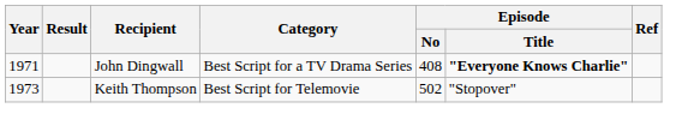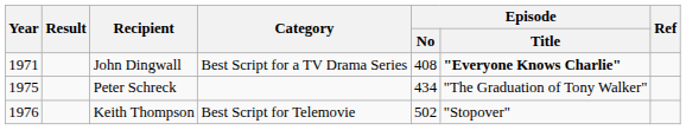+ row: 1975 | Peter Schreck | 434 | "The Graduation of Tony Walker"
Keith Thompson | Year: 1973 -> 1976
